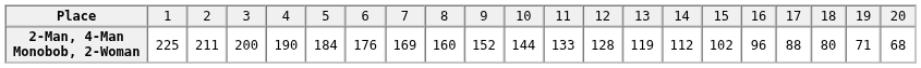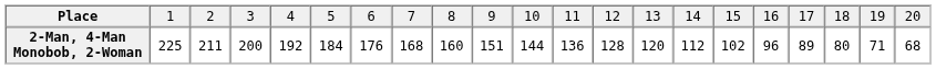2-Man, 4-Man Monobob, 2-Woman | column 5: 190 -> 192
2-Man, 4-Man Monobob, 2-Woman | column 8: 169 -> 168
2-Man, 4-Man Monobob, 2-Woman | column 10: 152 -> 151
2-Man, 4-Man Monobob, 2-Woman | column 12: 133 -> 136
2-Man, 4-Man Monobob, 2-Woman | column 14: 119 -> 120
2-Man, 4-Man Monobob, 2-Woman | column 18: 88 -> 89
